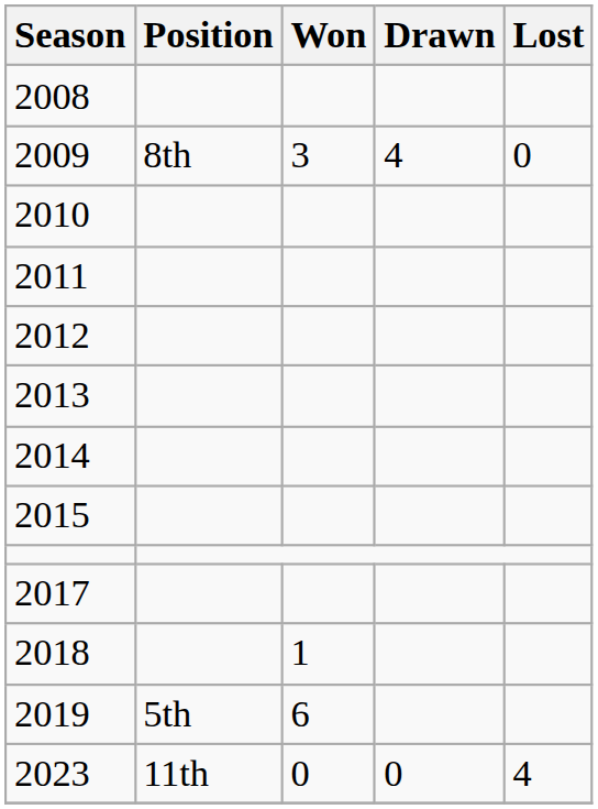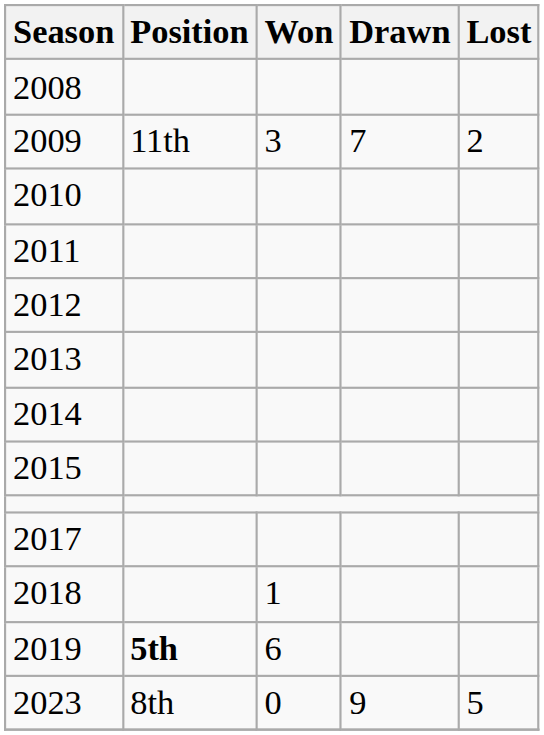2009 | Position: 8th -> 11th
2009 | Drawn: 4 -> 7
2009 | Lost: 0 -> 2
2019 | Position: normal -> bold
2023 | Position: 11th -> 8th
2023 | Drawn: 0 -> 9
2023 | Lost: 4 -> 5
